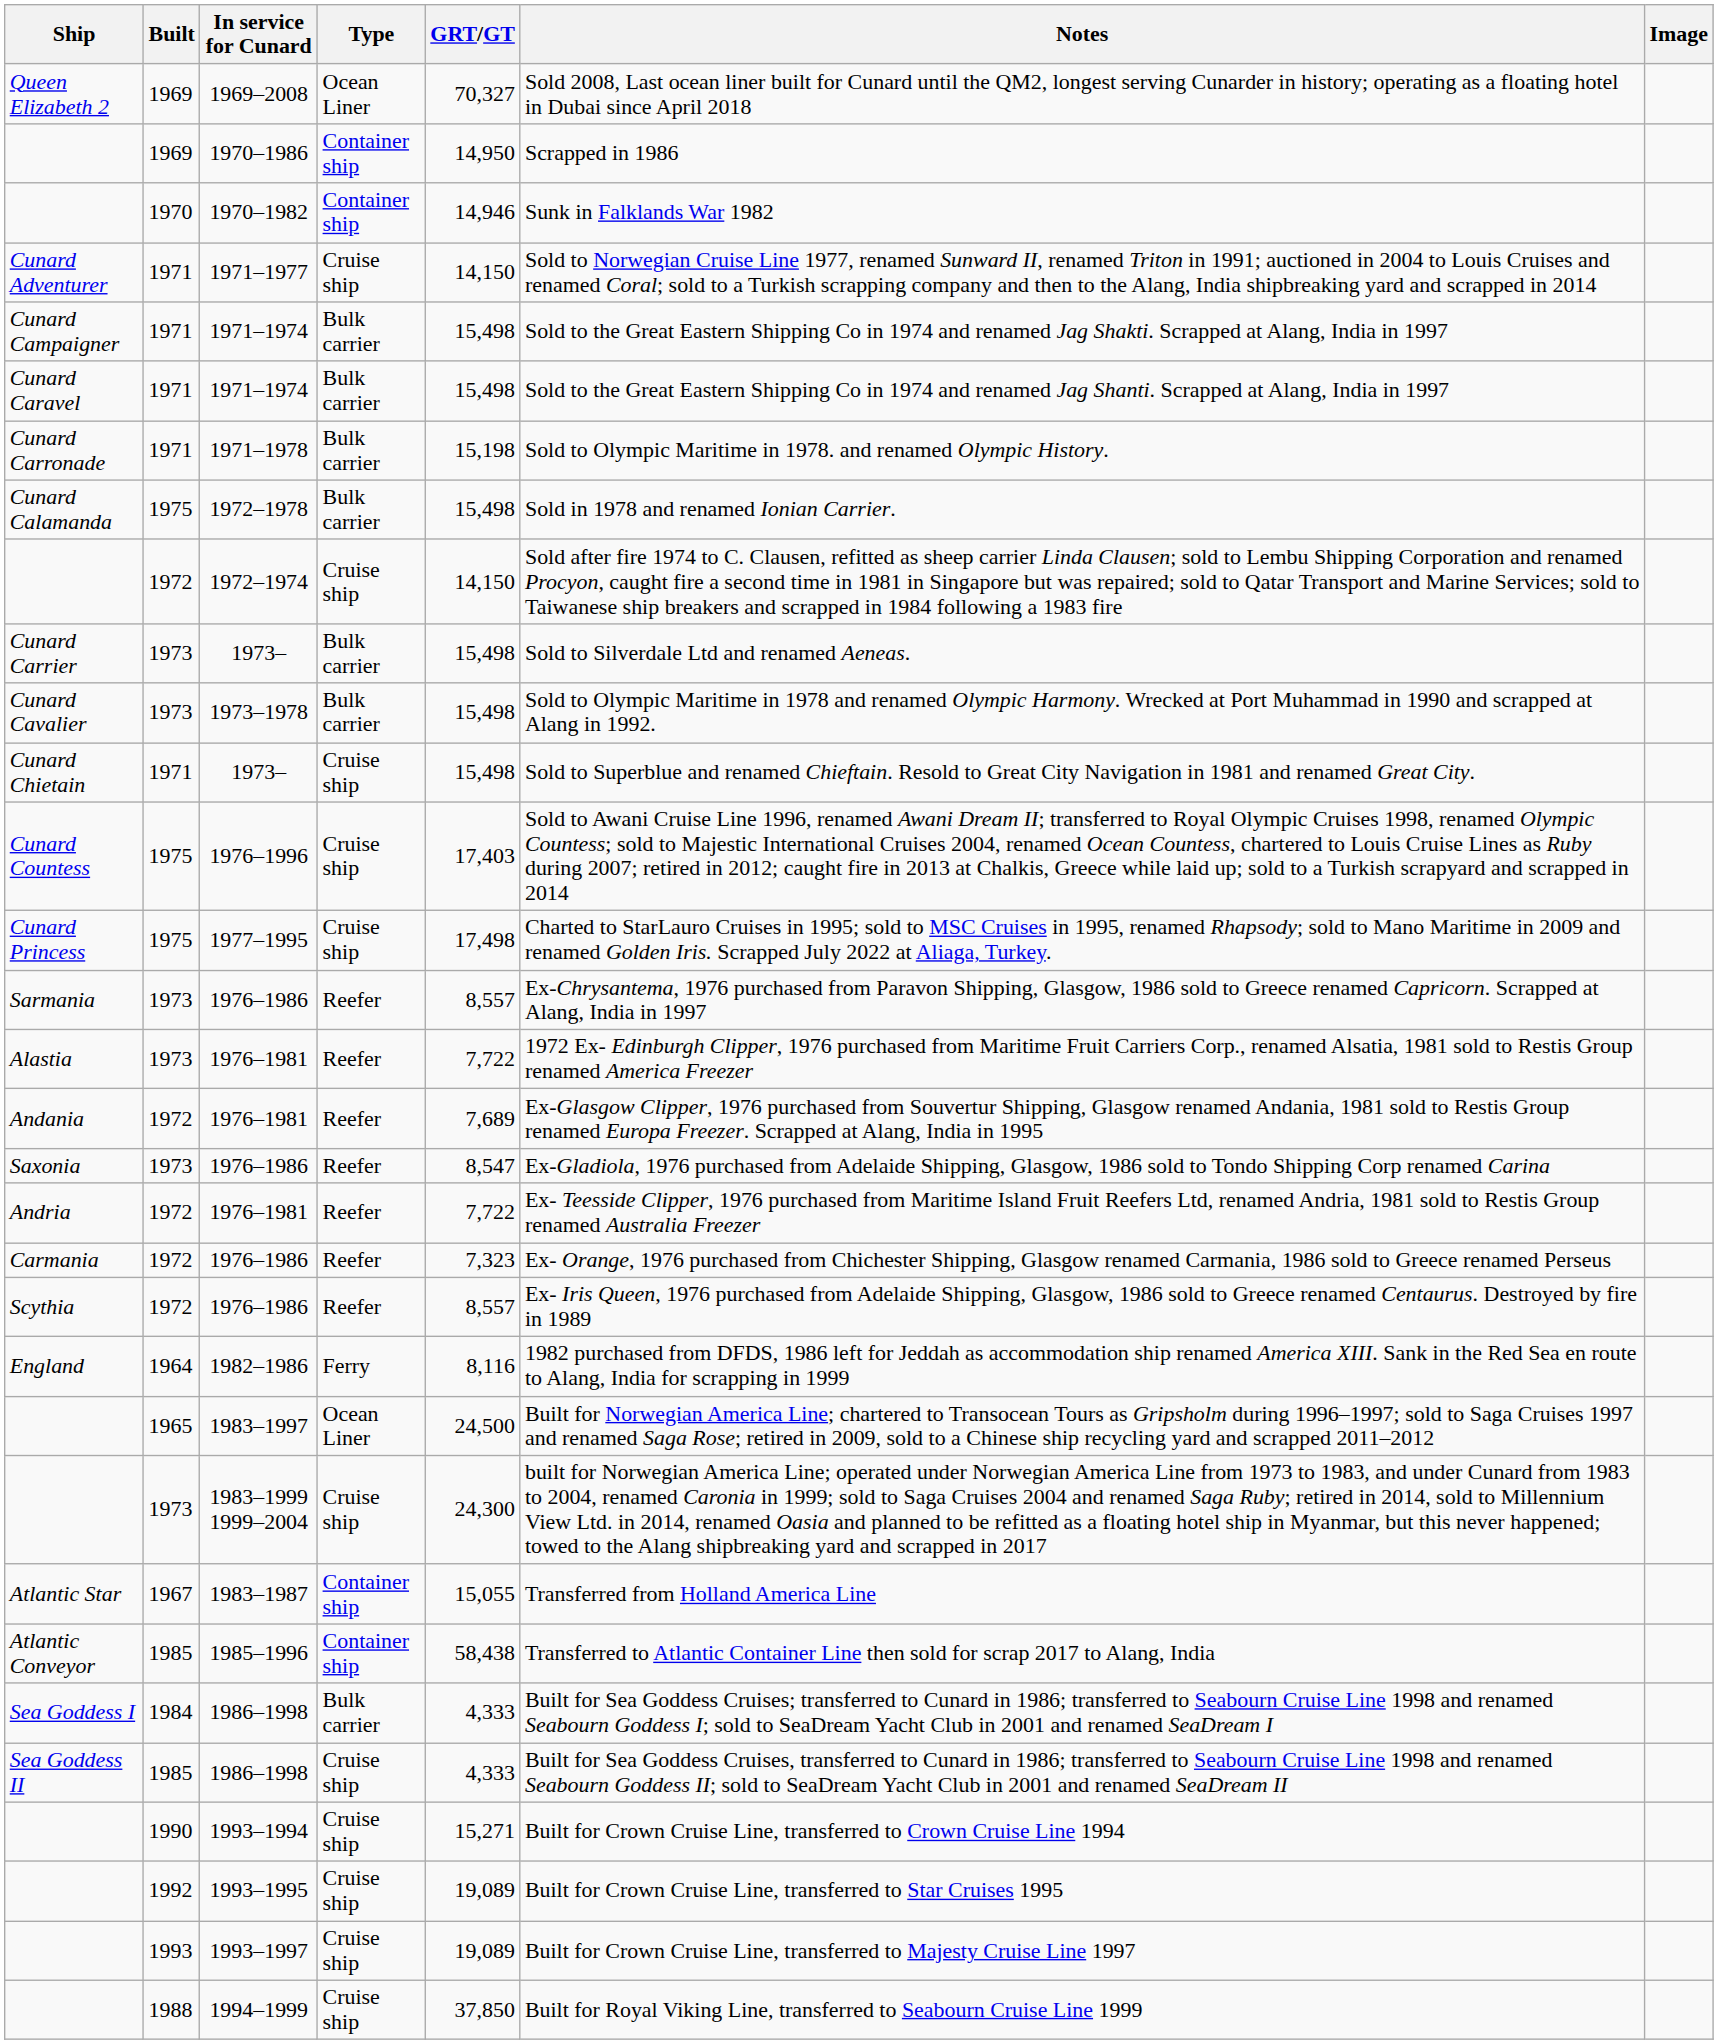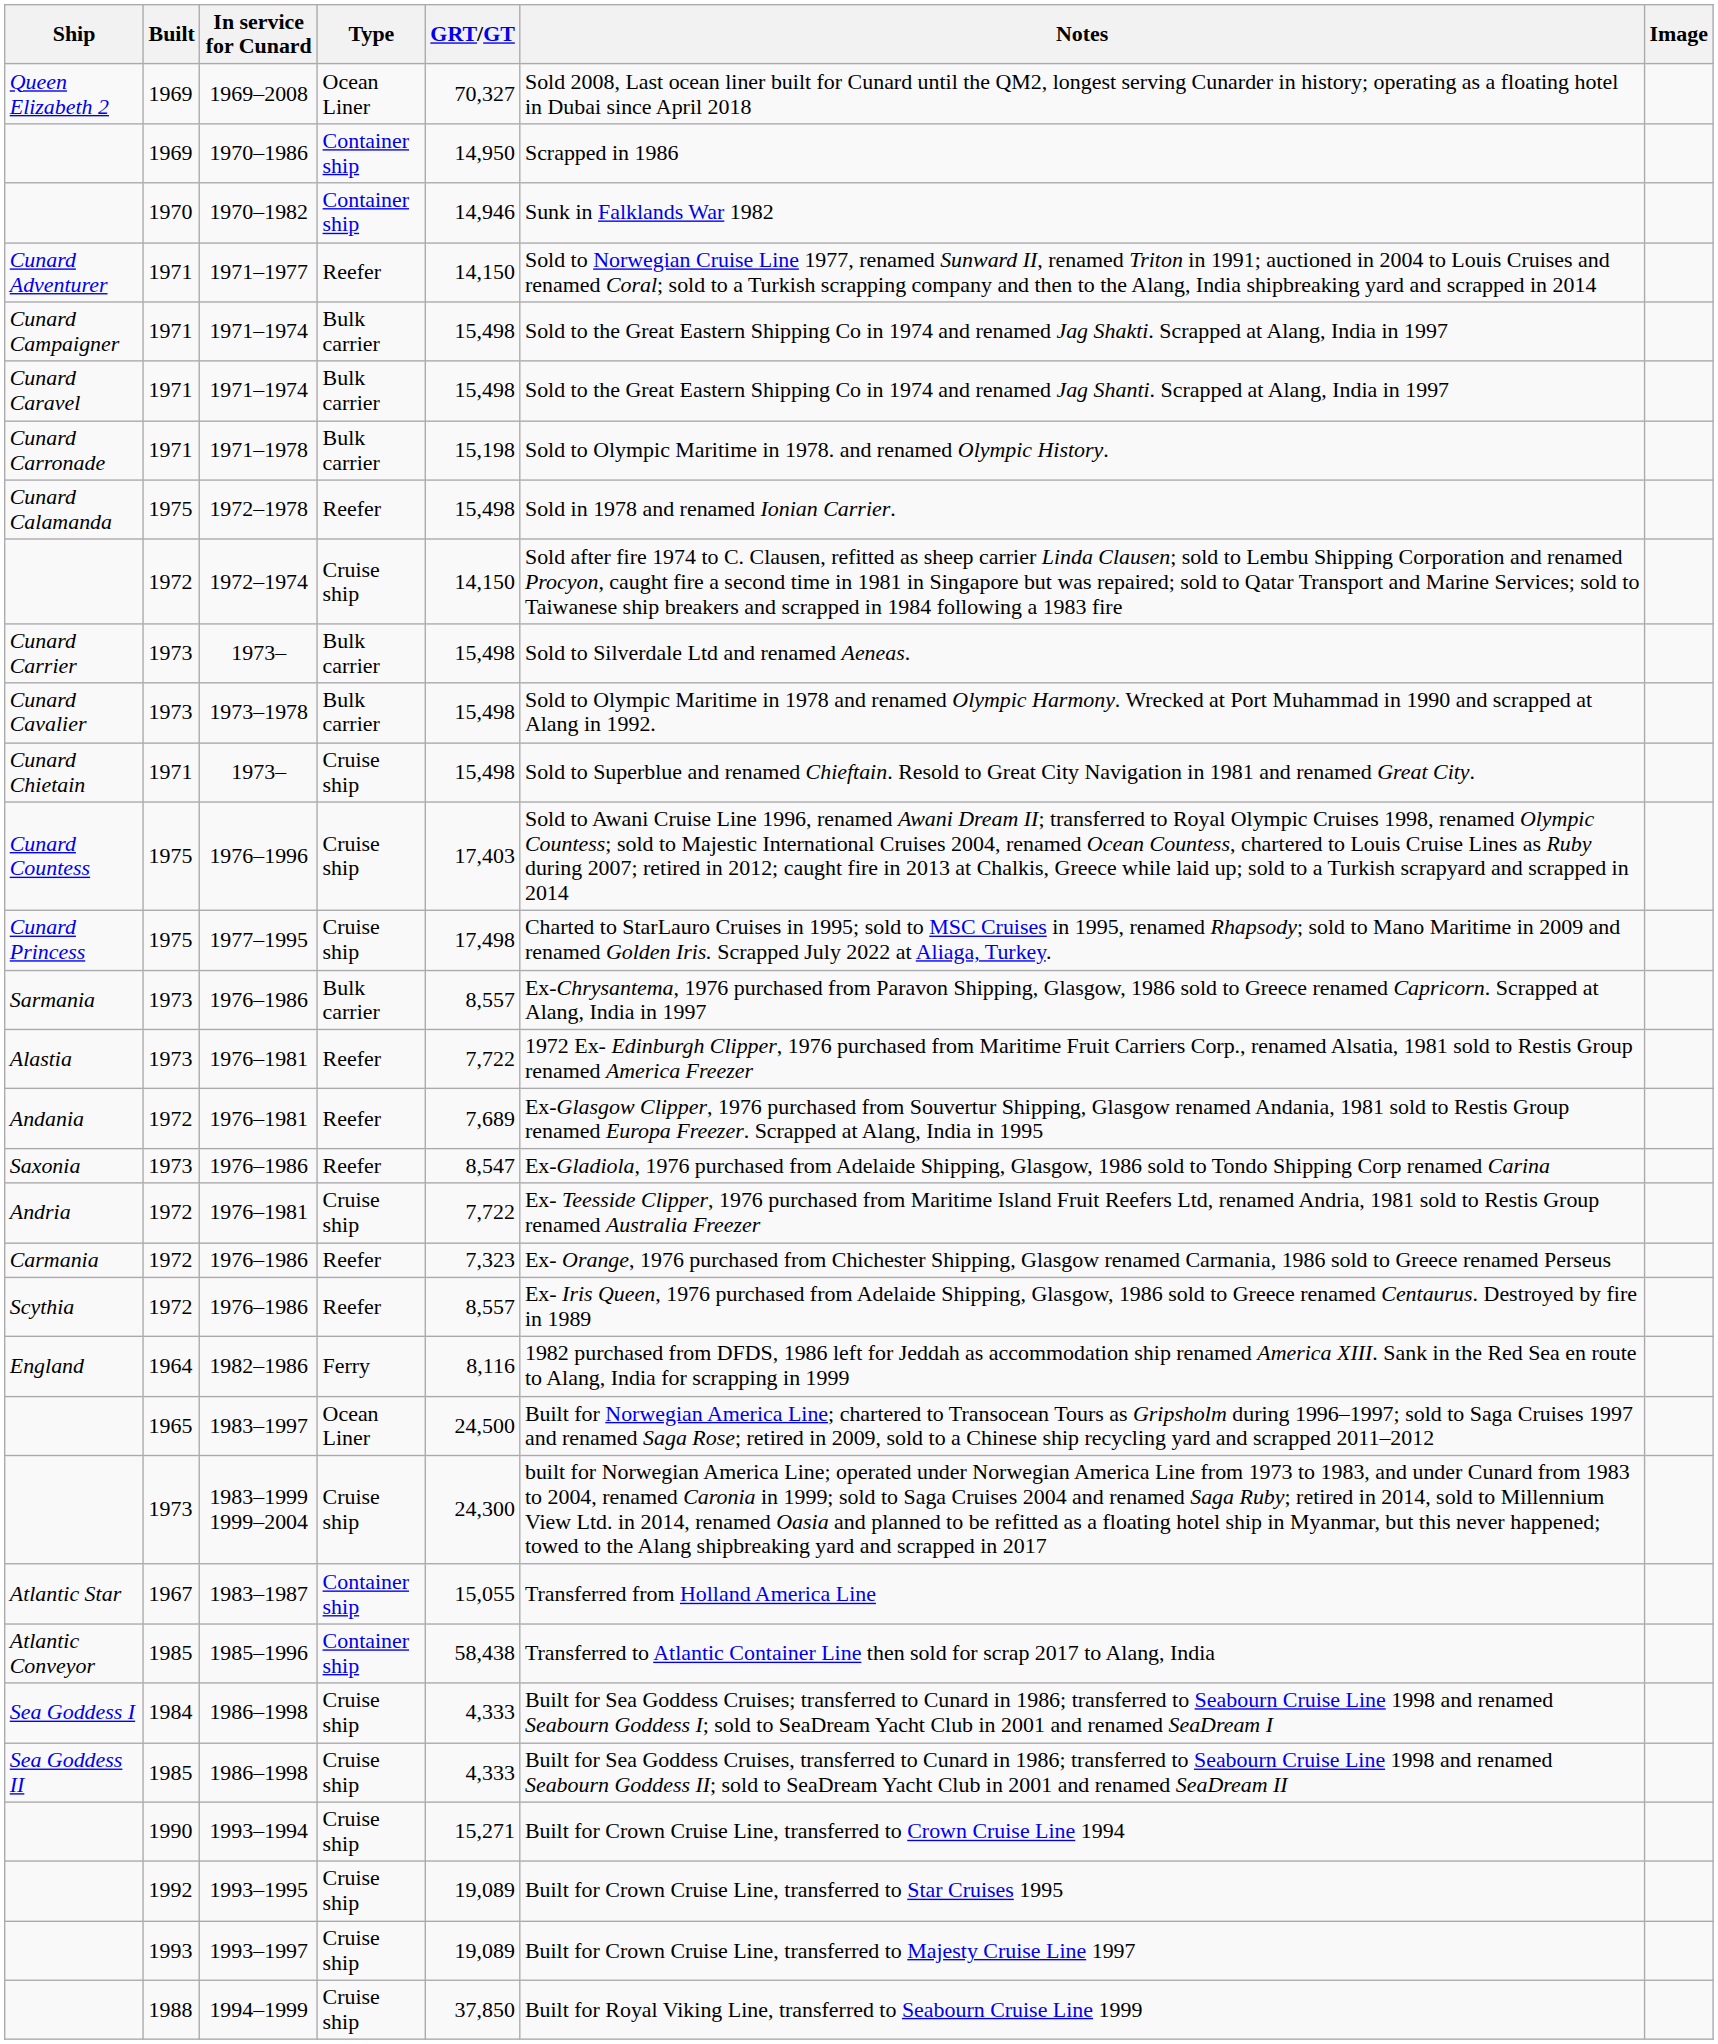Cunard Adventurer | Type: Cruise ship -> Reefer
Cunard Calamanda | Type: Bulk carrier -> Reefer
Sarmania | Type: Reefer -> Bulk carrier
Andria | Type: Reefer -> Cruise ship
Sea Goddess I | Type: Bulk carrier -> Cruise ship
